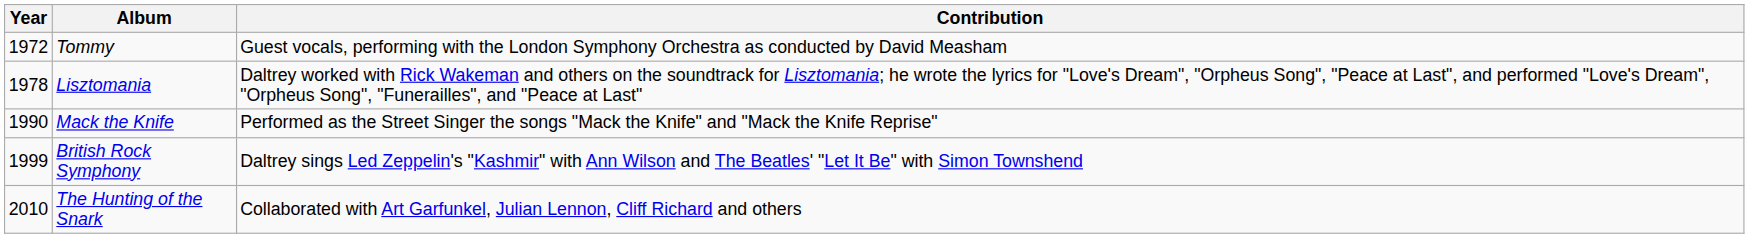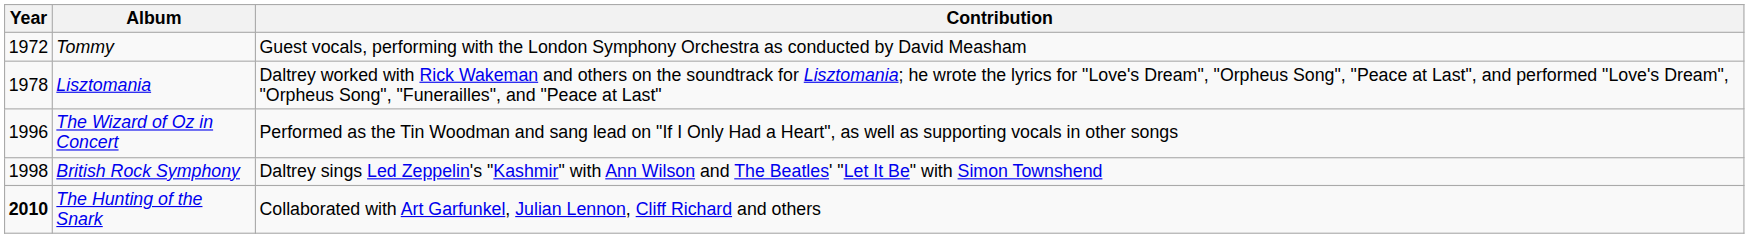- row: 1990 | Mack the Knife | Performed as the Street Singer the songs "Mack the Knife" and "Mack the Knife Reprise"
+ row: 1996 | The Wizard of Oz in Concert | Performed as the Tin Woodman and sang lead on "If I Only Had a Heart", as well as supporting vocals in other songs
British Rock Symphony | Year: 1999 -> 1998
The Hunting of the Snark | Year: normal -> bold
